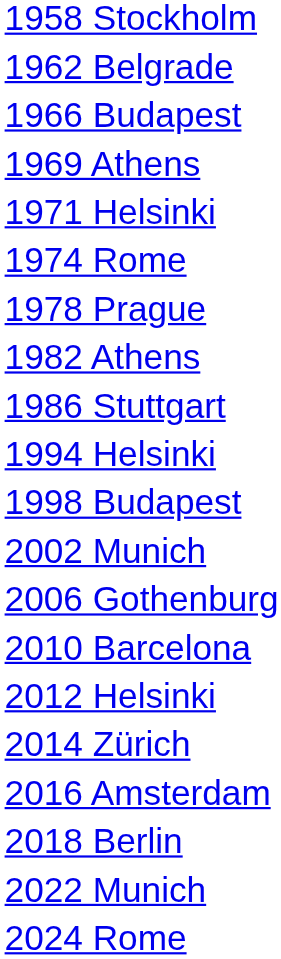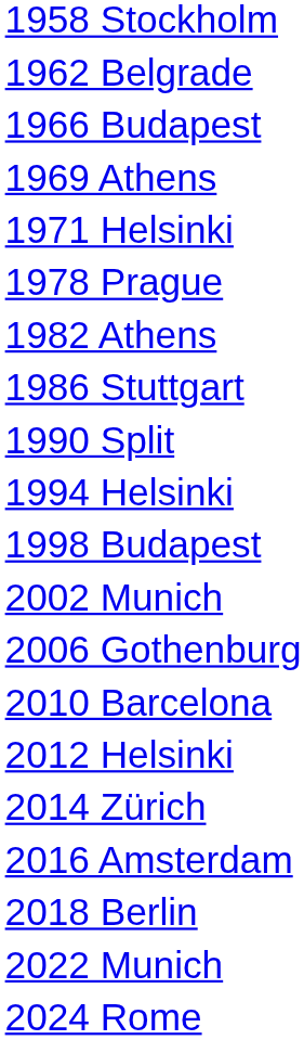- row: 1974 Rome
+ row: 1990 Split
